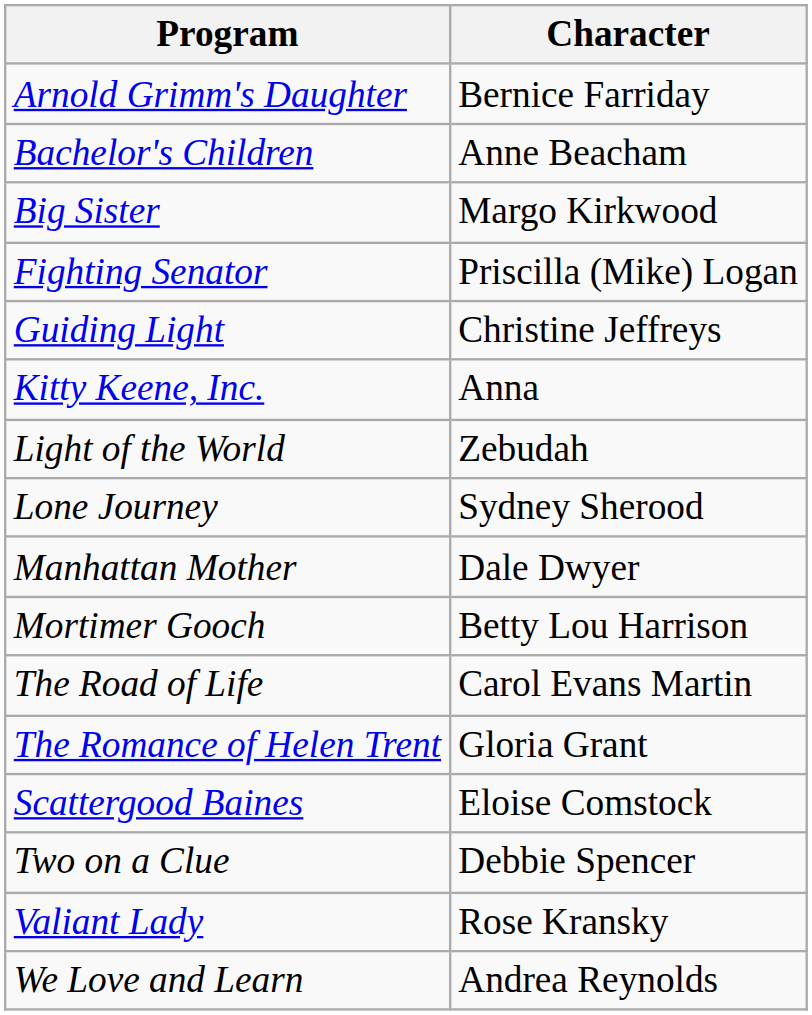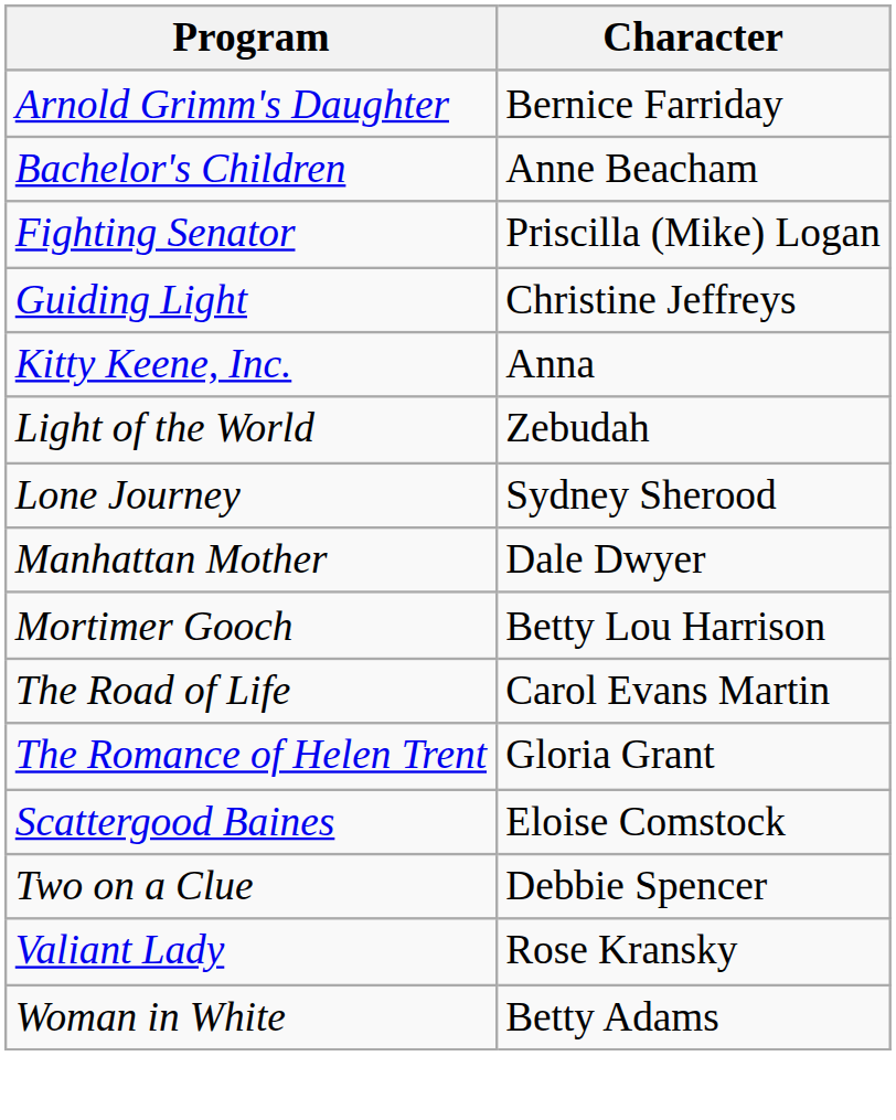- row: Big Sister | Margo Kirkwood
- row: We Love and Learn | Andrea Reynolds
+ row: Woman in White | Betty Adams
